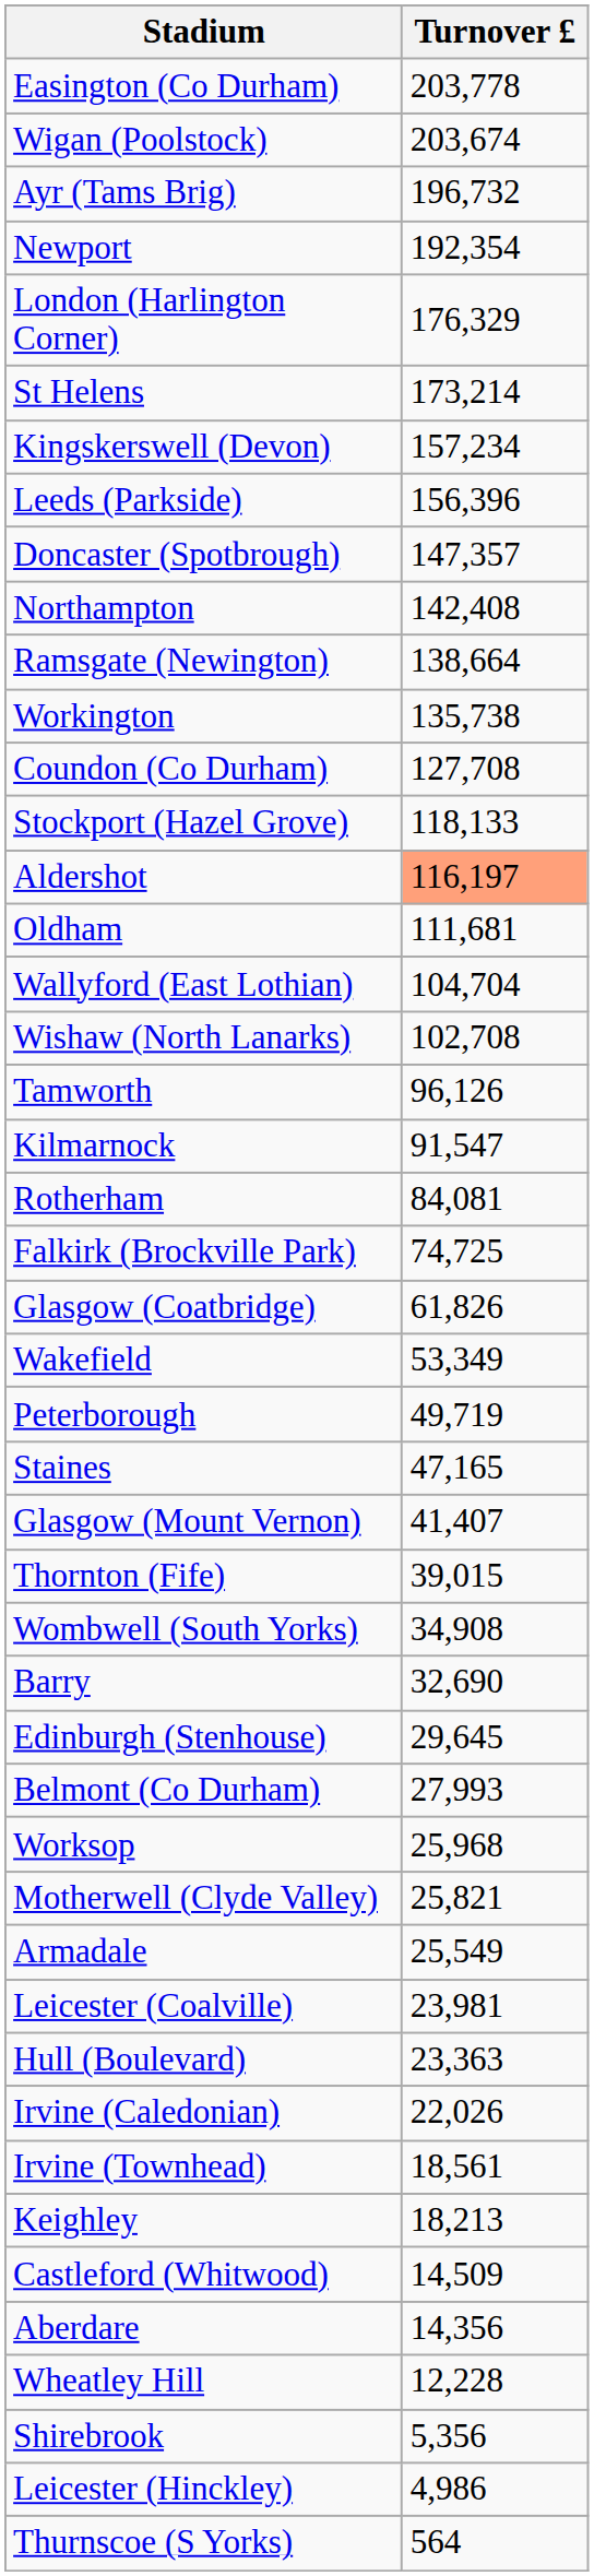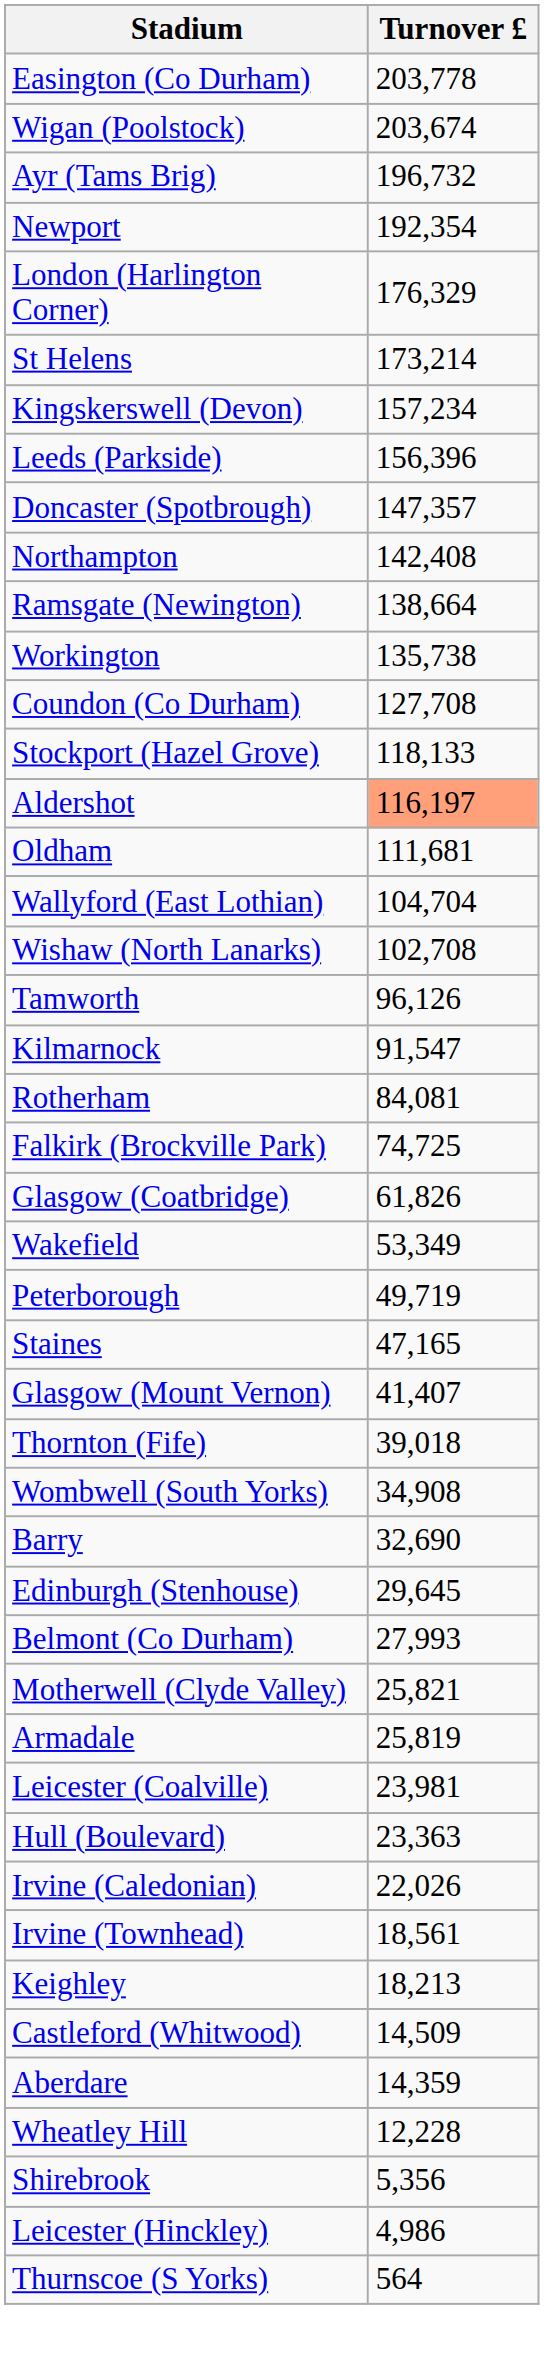Thornton (Fife) | Turnover £: 39,015 -> 39,018
- row: Worksop | 25,968
Armadale | Turnover £: 25,549 -> 25,819
Aberdare | Turnover £: 14,356 -> 14,359
